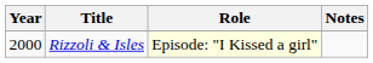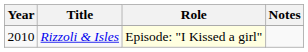Rizzoli & Isles | Year: 2000 -> 2010
